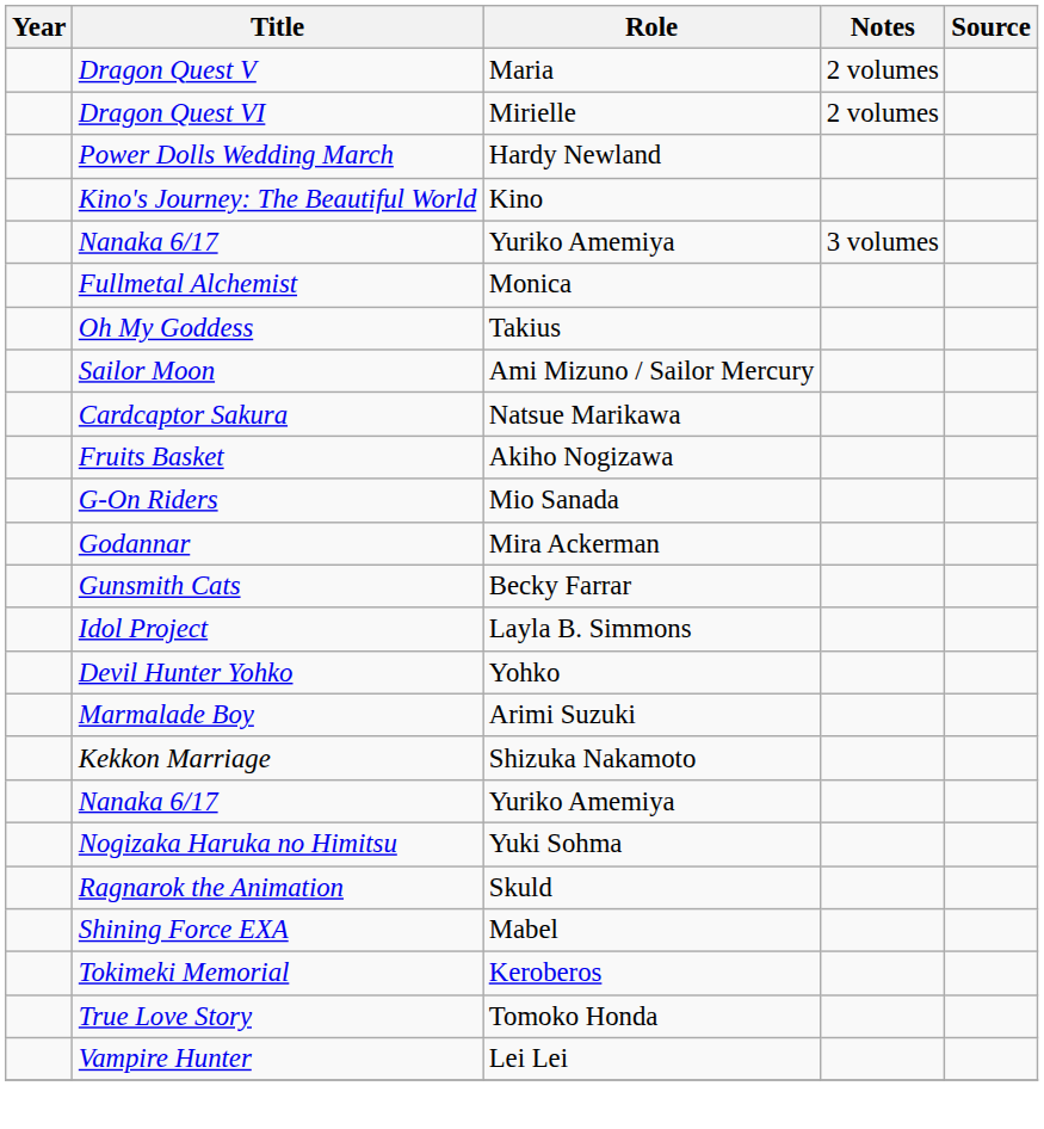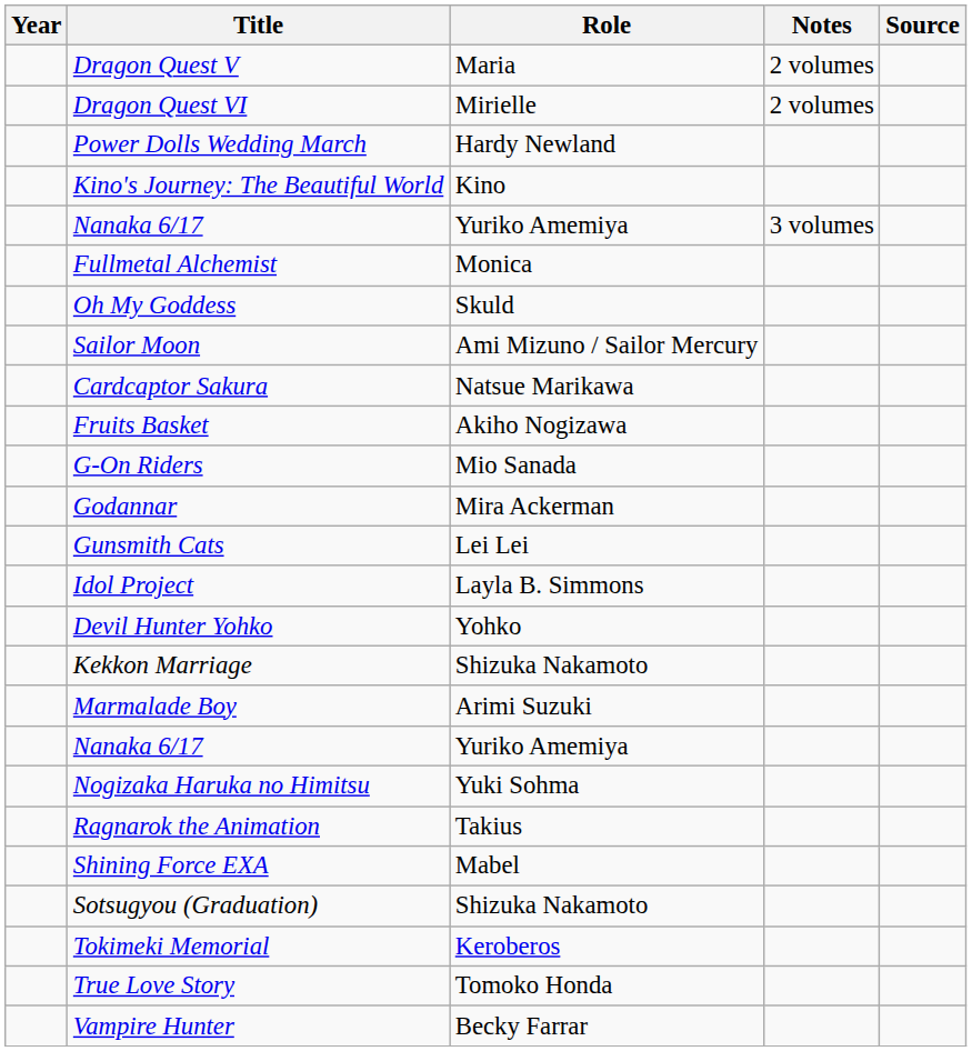Oh My Goddess | Role: Takius -> Skuld
Gunsmith Cats | Role: Becky Farrar -> Lei Lei
rows swapped: Marmalade Boy <-> Kekkon Marriage
Ragnarok the Animation | Role: Skuld -> Takius
+ row: Sotsugyou (Graduation) | Shizuka Nakamoto
Vampire Hunter | Role: Lei Lei -> Becky Farrar
